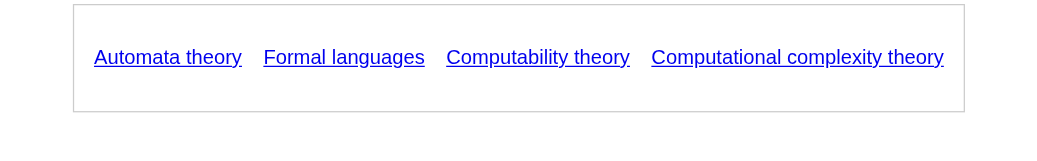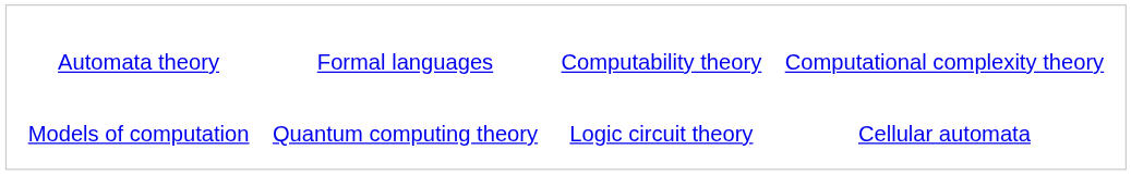+ row: Models of computation | Quantum computing theory | Logic circuit theory | Cellular automata
